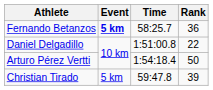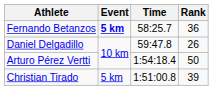Daniel Delgadillo | Time: 1:51:00.8 -> 59:47.8
Daniel Delgadillo | Rank: 22 -> 26
Christian Tirado | Time: 59:47.8 -> 1:51:00.8
